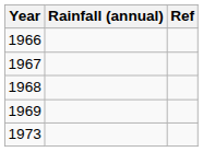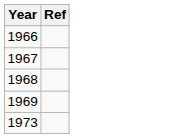- column: Rainfall (annual)
